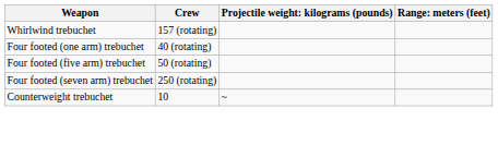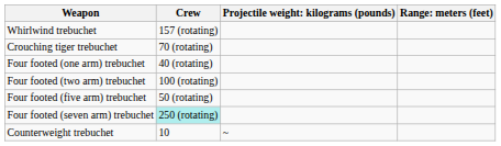+ row: Crouching tiger trebuchet | 70 (rotating)
+ row: Four footed (two arm) trebuchet | 100 (rotating)
Four footed (seven arm) trebuchet | Crew: no background -> paleturquoise background
